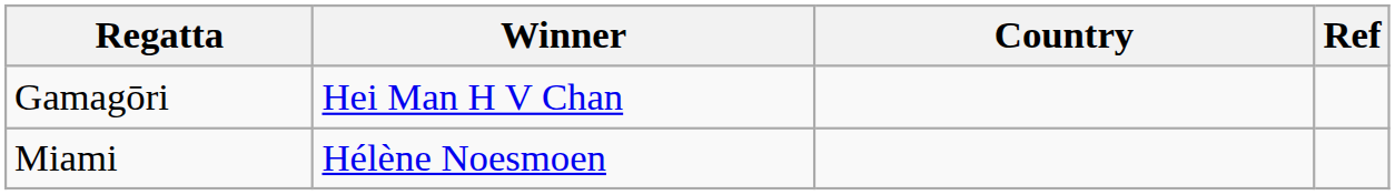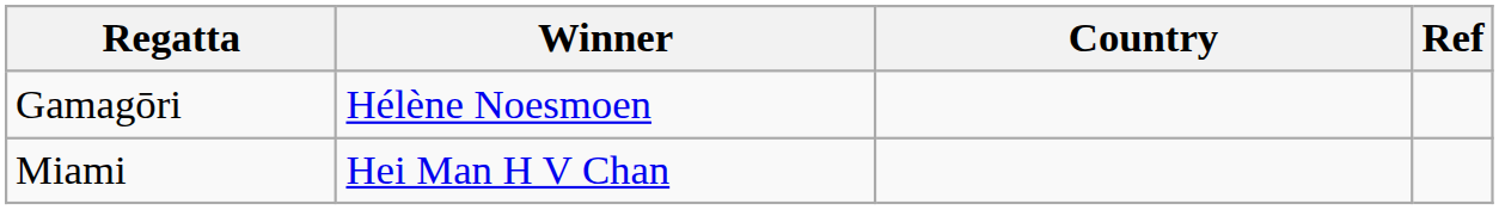Gamagōri | Winner: Hei Man H V Chan -> Hélène Noesmoen
Miami | Winner: Hélène Noesmoen -> Hei Man H V Chan
